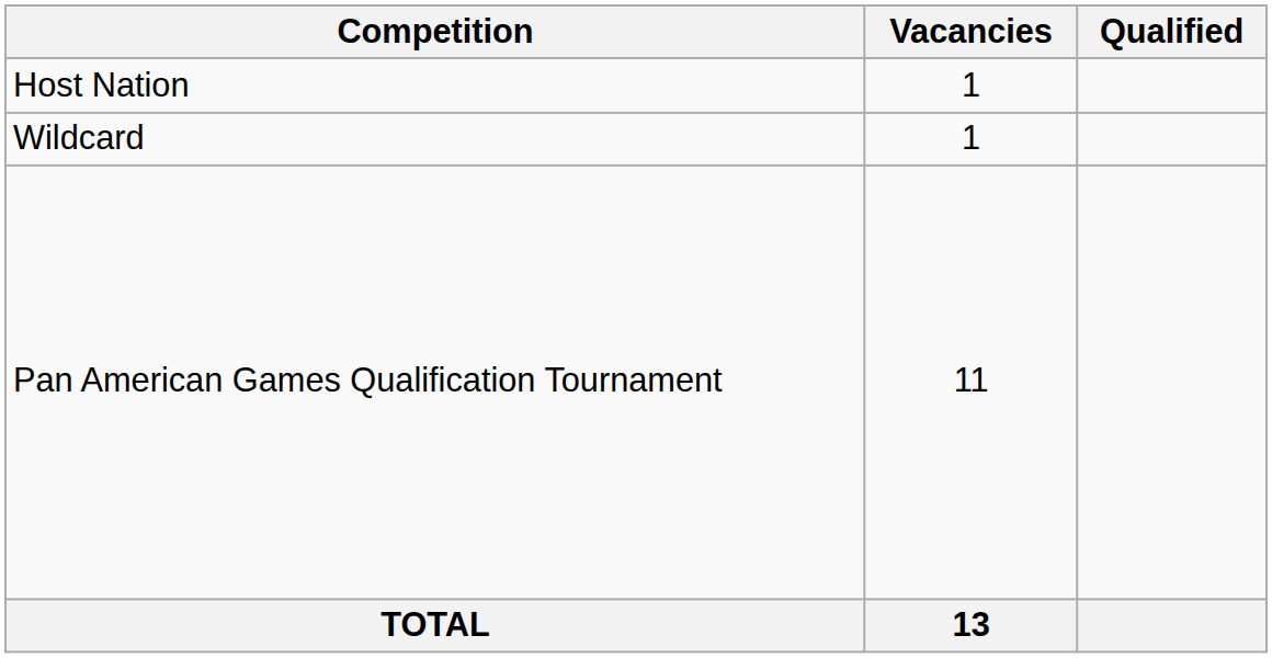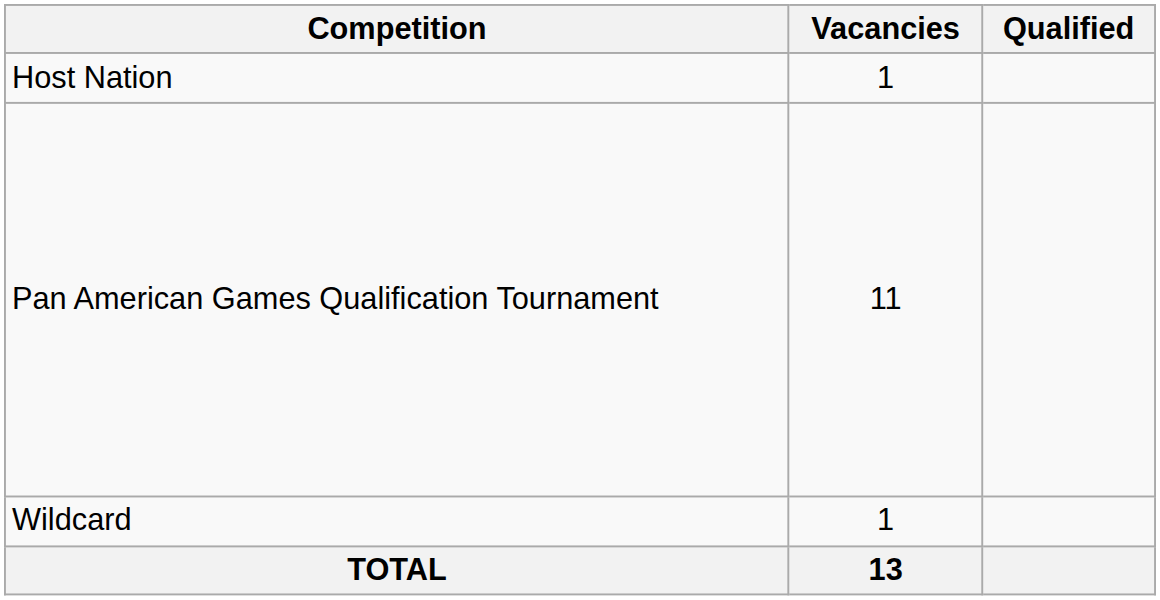rows swapped: Pan American Games Qualification Tournament <-> Wildcard
